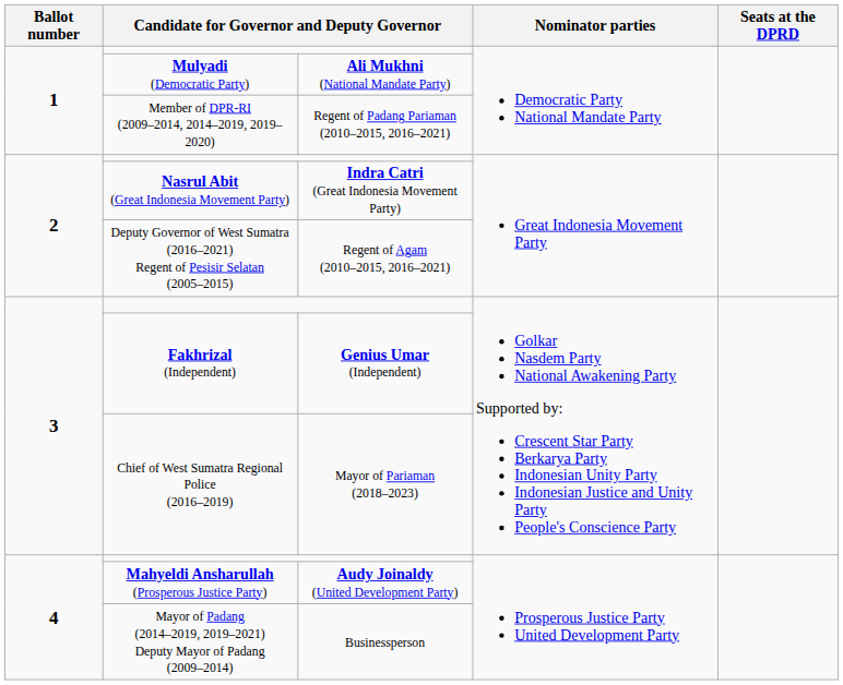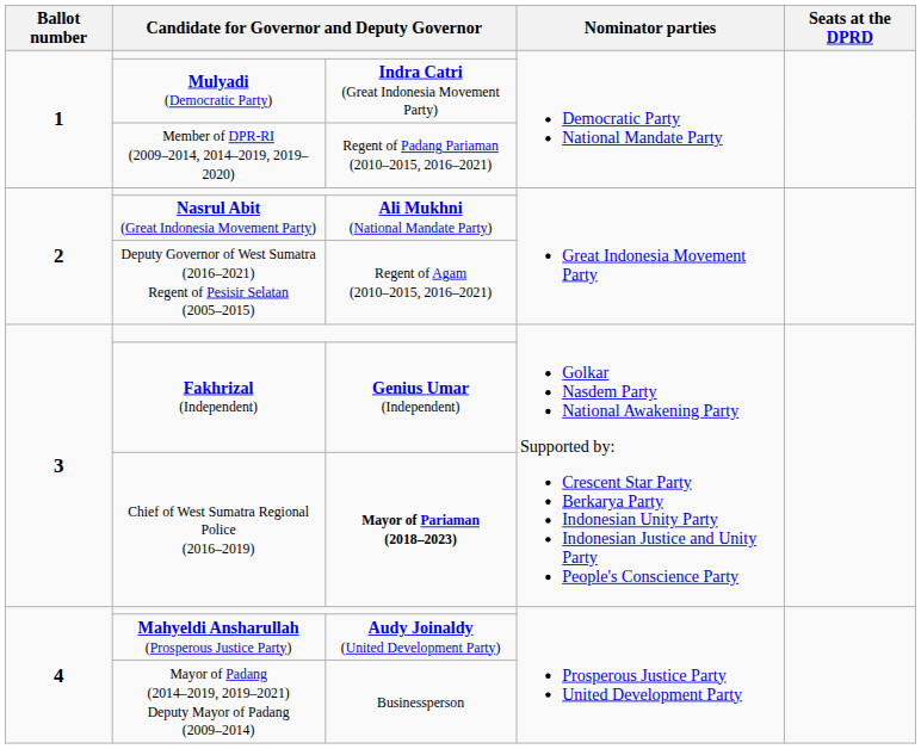Mulyadi (Democratic Party) | column 3: Ali Mukhni (National Mandate Party) -> Indra Catri (Great Indonesia Movement Party)
Nasrul Abit (Great Indonesia Movement Party) | column 3: Indra Catri (Great Indonesia Movement Party) -> Ali Mukhni (National Mandate Party)
Chief of West Sumatra Regional Police (2016–2019) | column 3: normal -> bold
